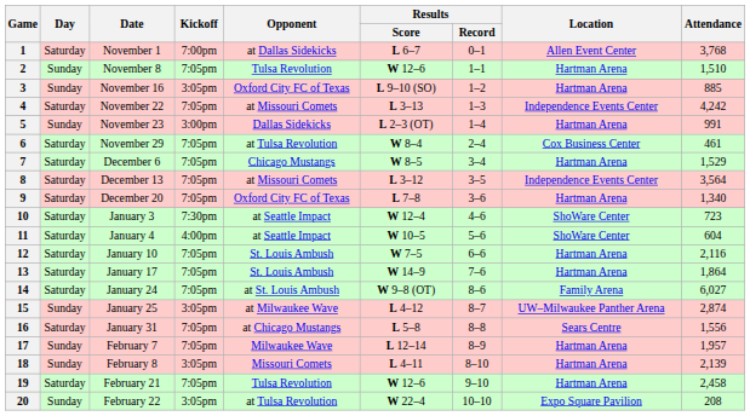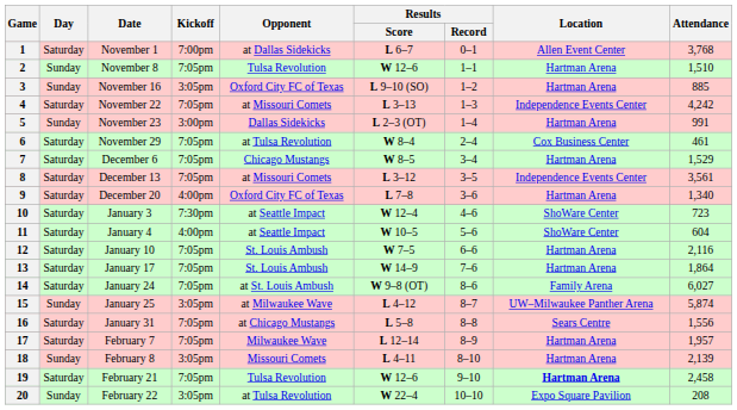8 | Attendance: 3,564 -> 3,561
9 | Kickoff: 7:05pm -> 4:00pm
15 | Attendance: 2,874 -> 5,874
17 | Day: Sunday -> Saturday
19 | Location: normal -> bold
